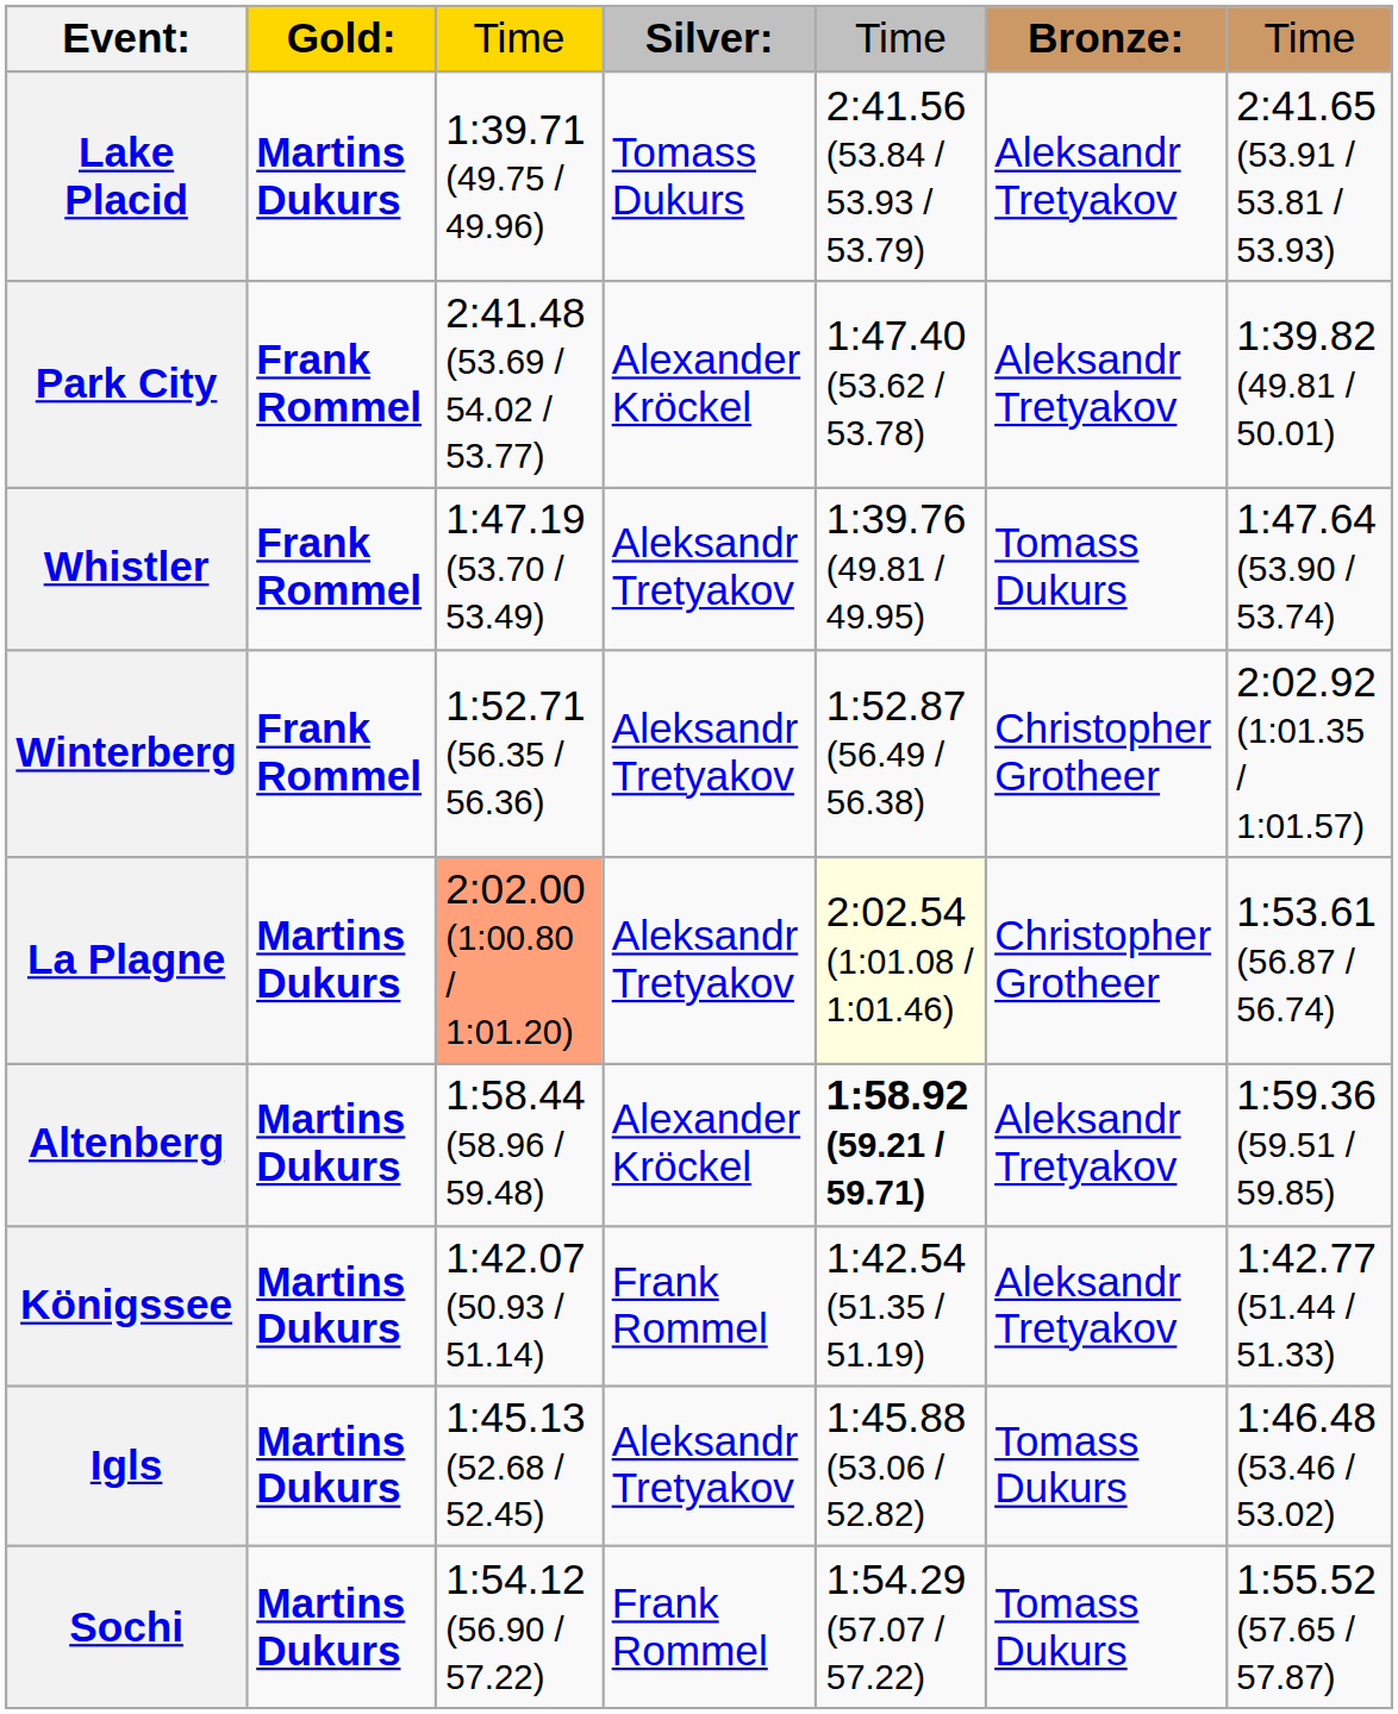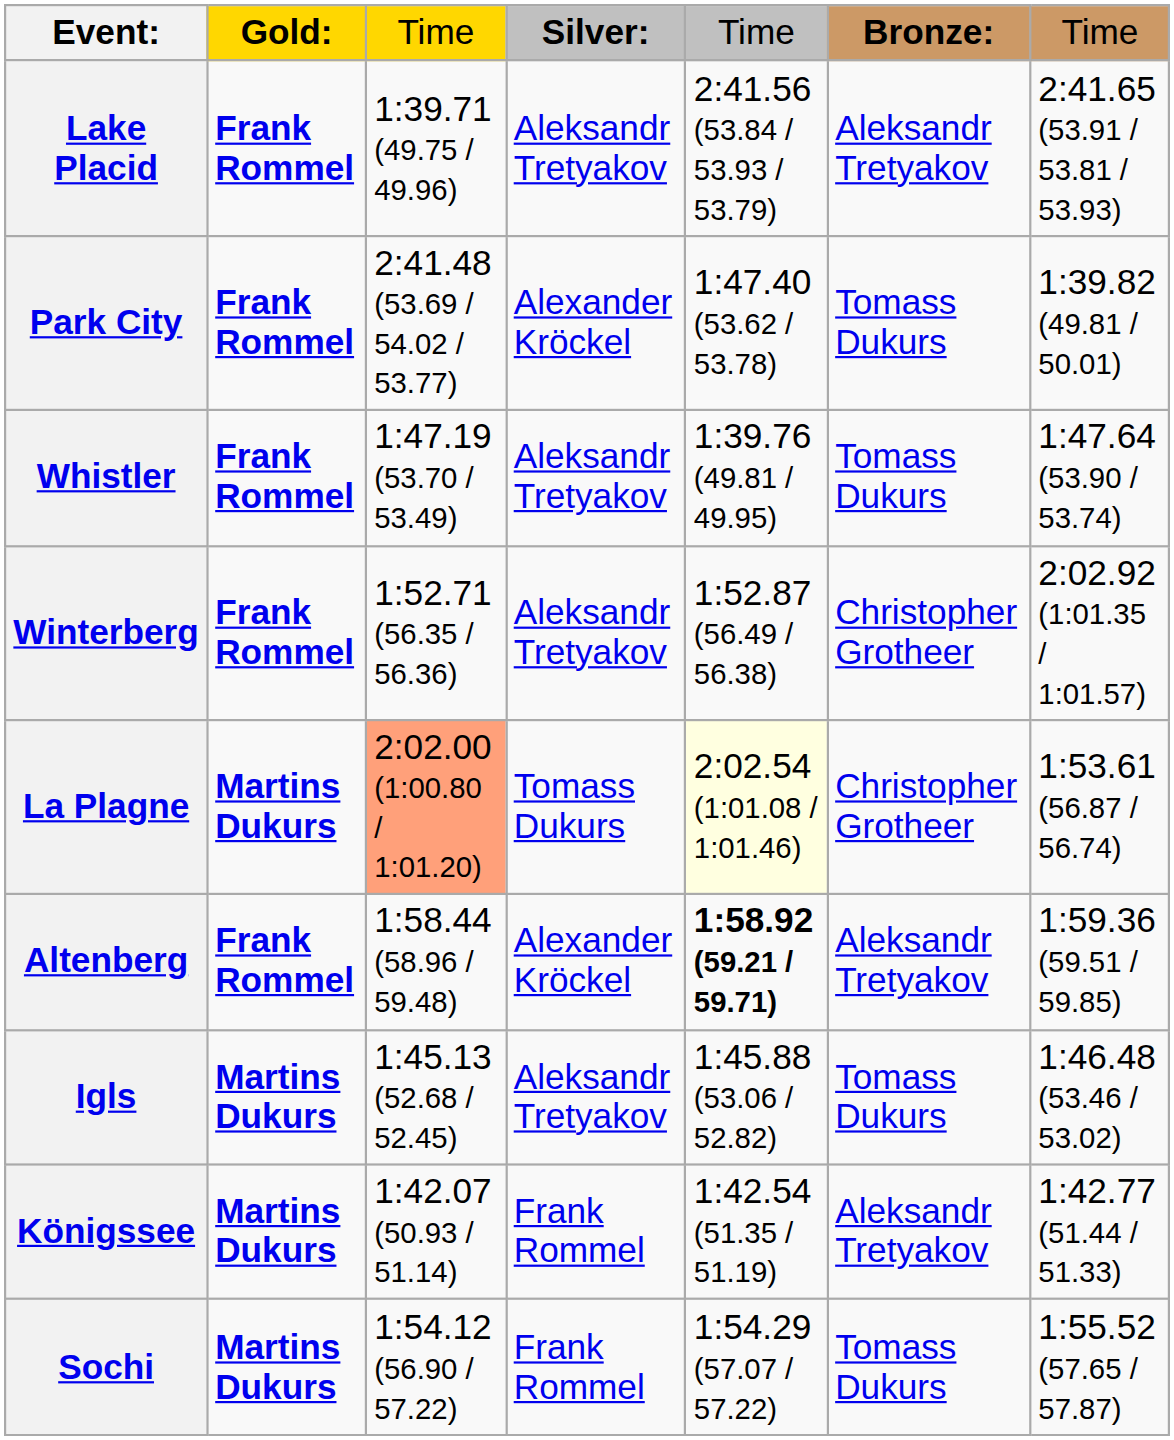Lake Placid | column 2: Martins Dukurs -> Frank Rommel
Lake Placid | column 4: Tomass Dukurs -> Aleksandr Tretyakov
Park City | column 6: Aleksandr Tretyakov -> Tomass Dukurs
La Plagne | column 4: Aleksandr Tretyakov -> Tomass Dukurs
Altenberg | column 2: Martins Dukurs -> Frank Rommel
rows swapped: Königssee <-> Igls
